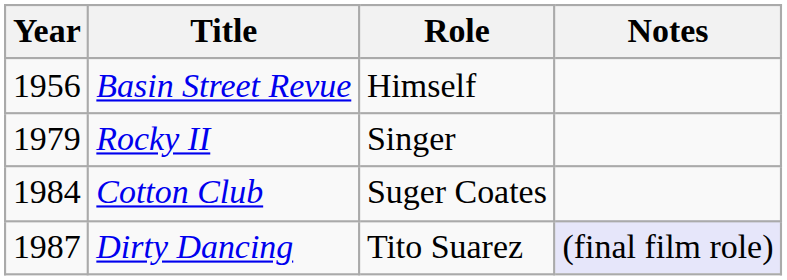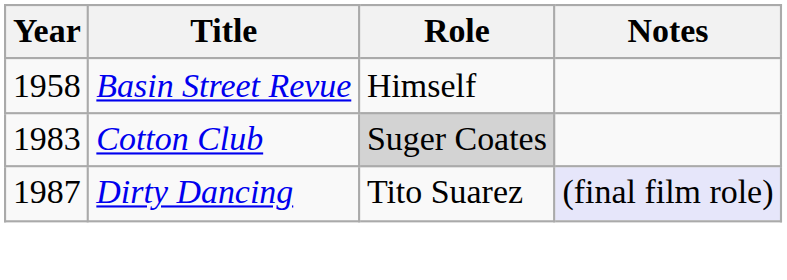Basin Street Revue | Year: 1956 -> 1958
- row: 1979 | Rocky II | Singer
Cotton Club | Year: 1984 -> 1983
Cotton Club | Role: no background -> lightgrey background
